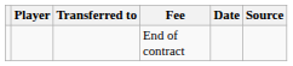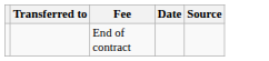- column: Player
